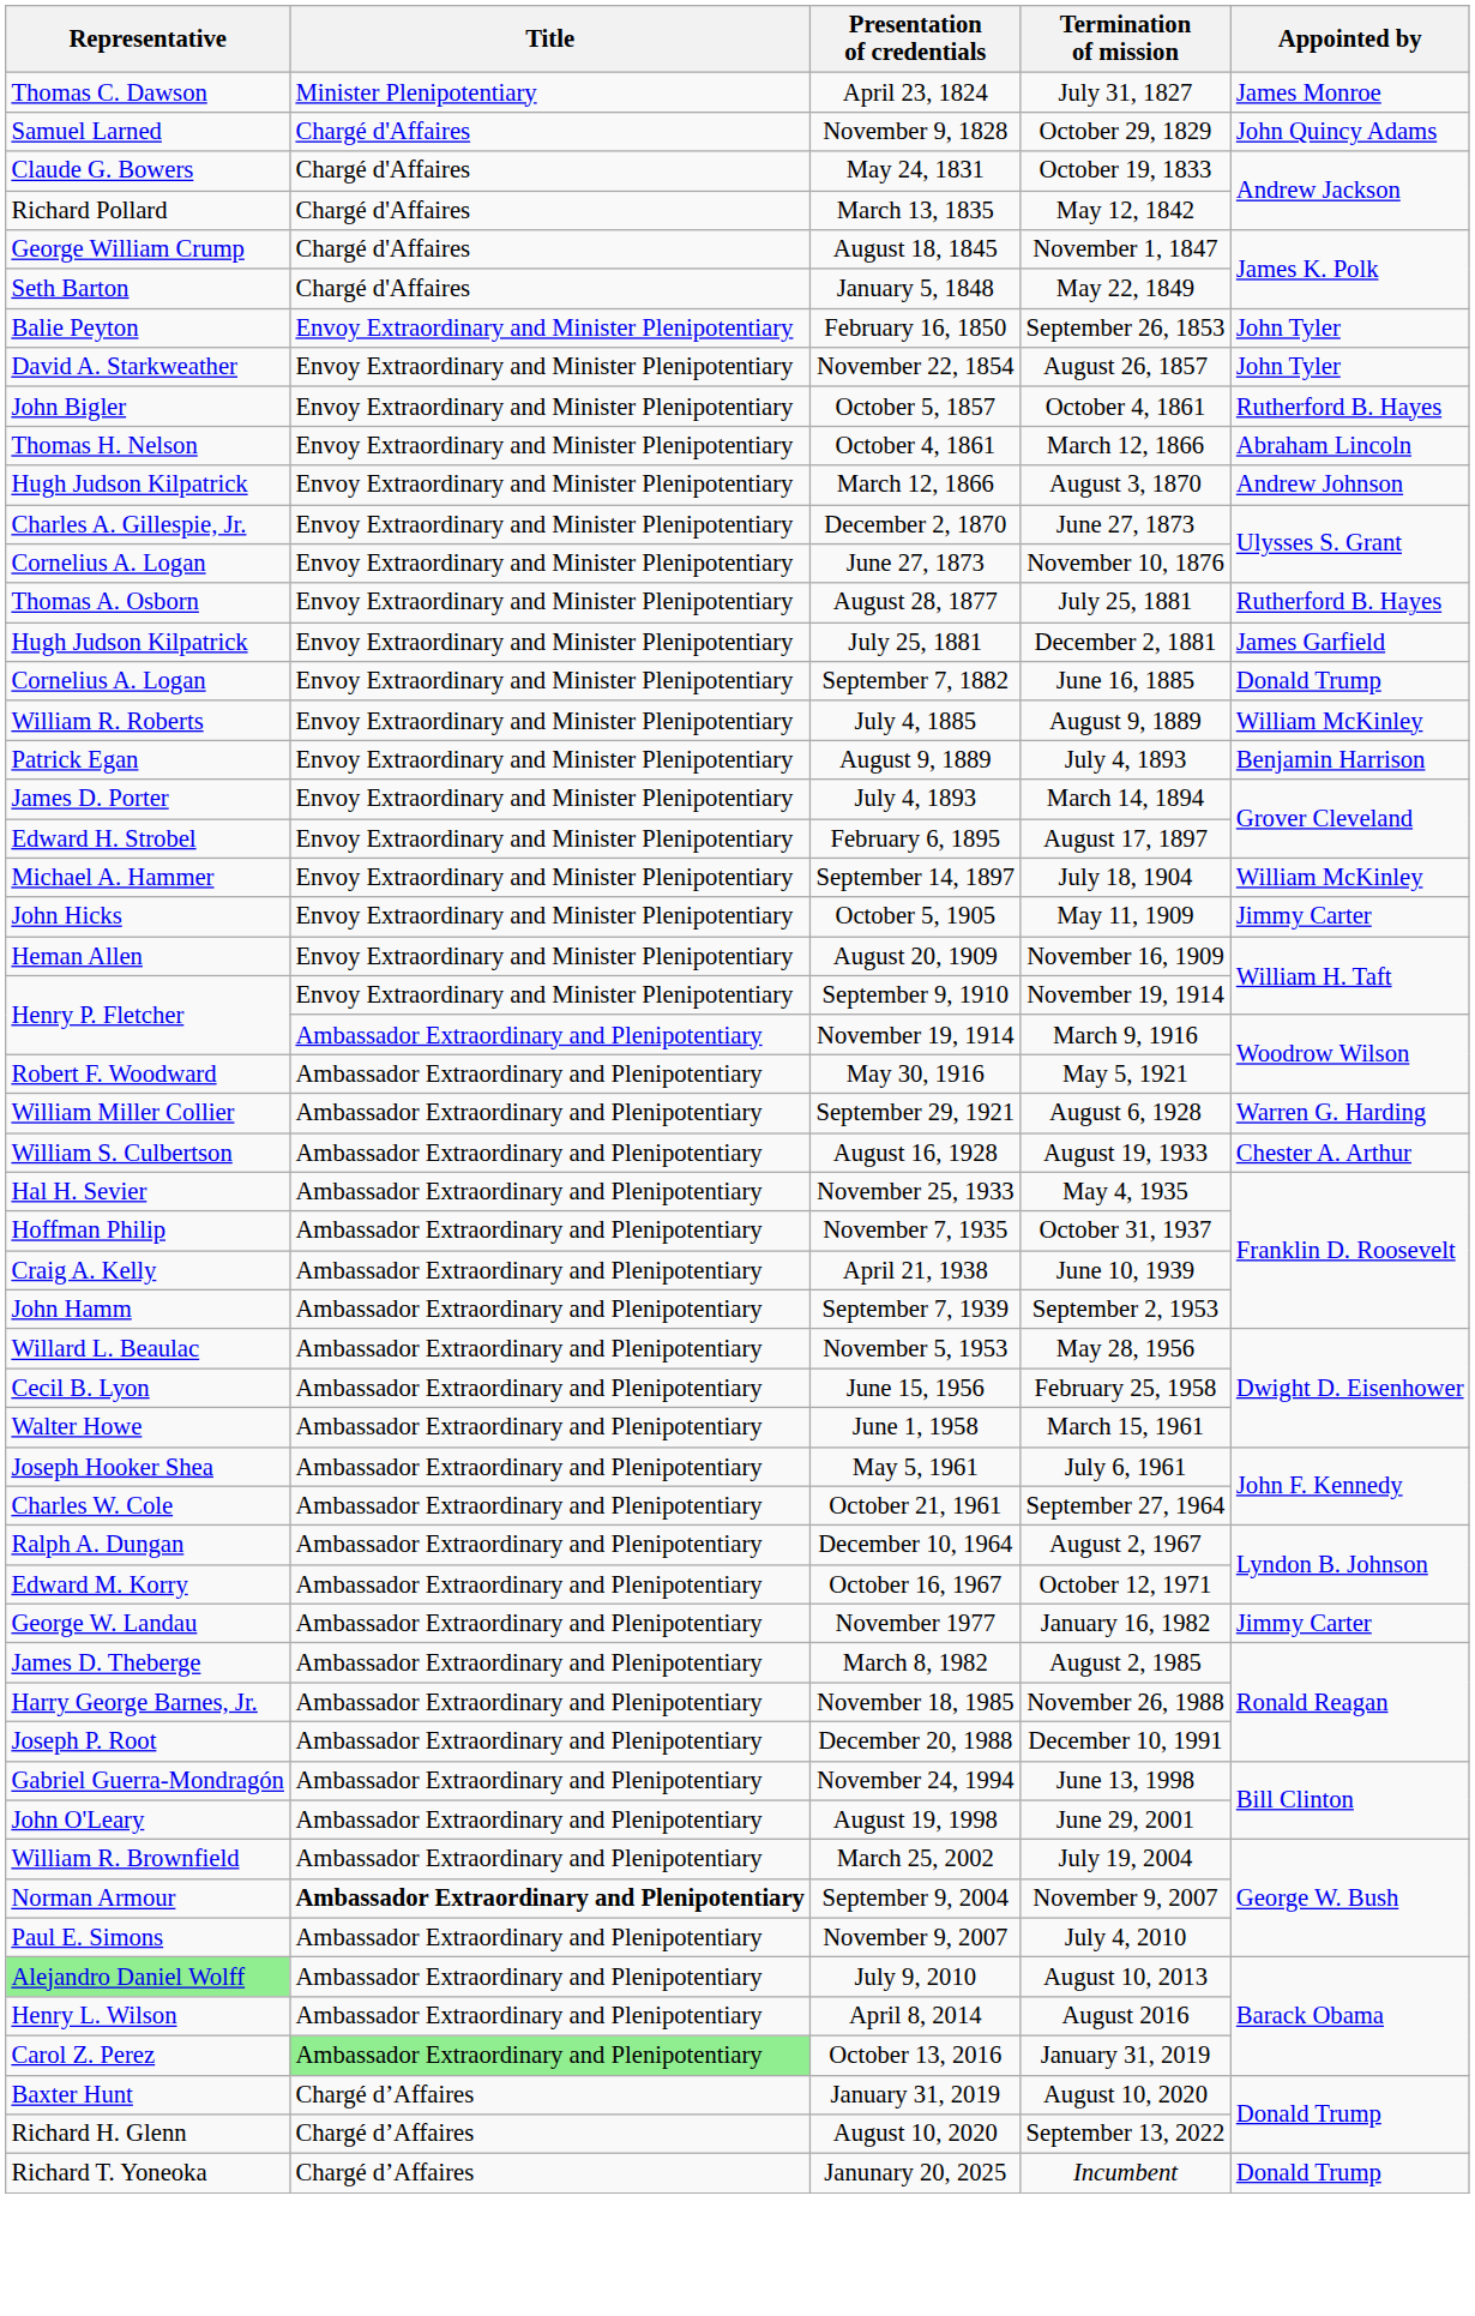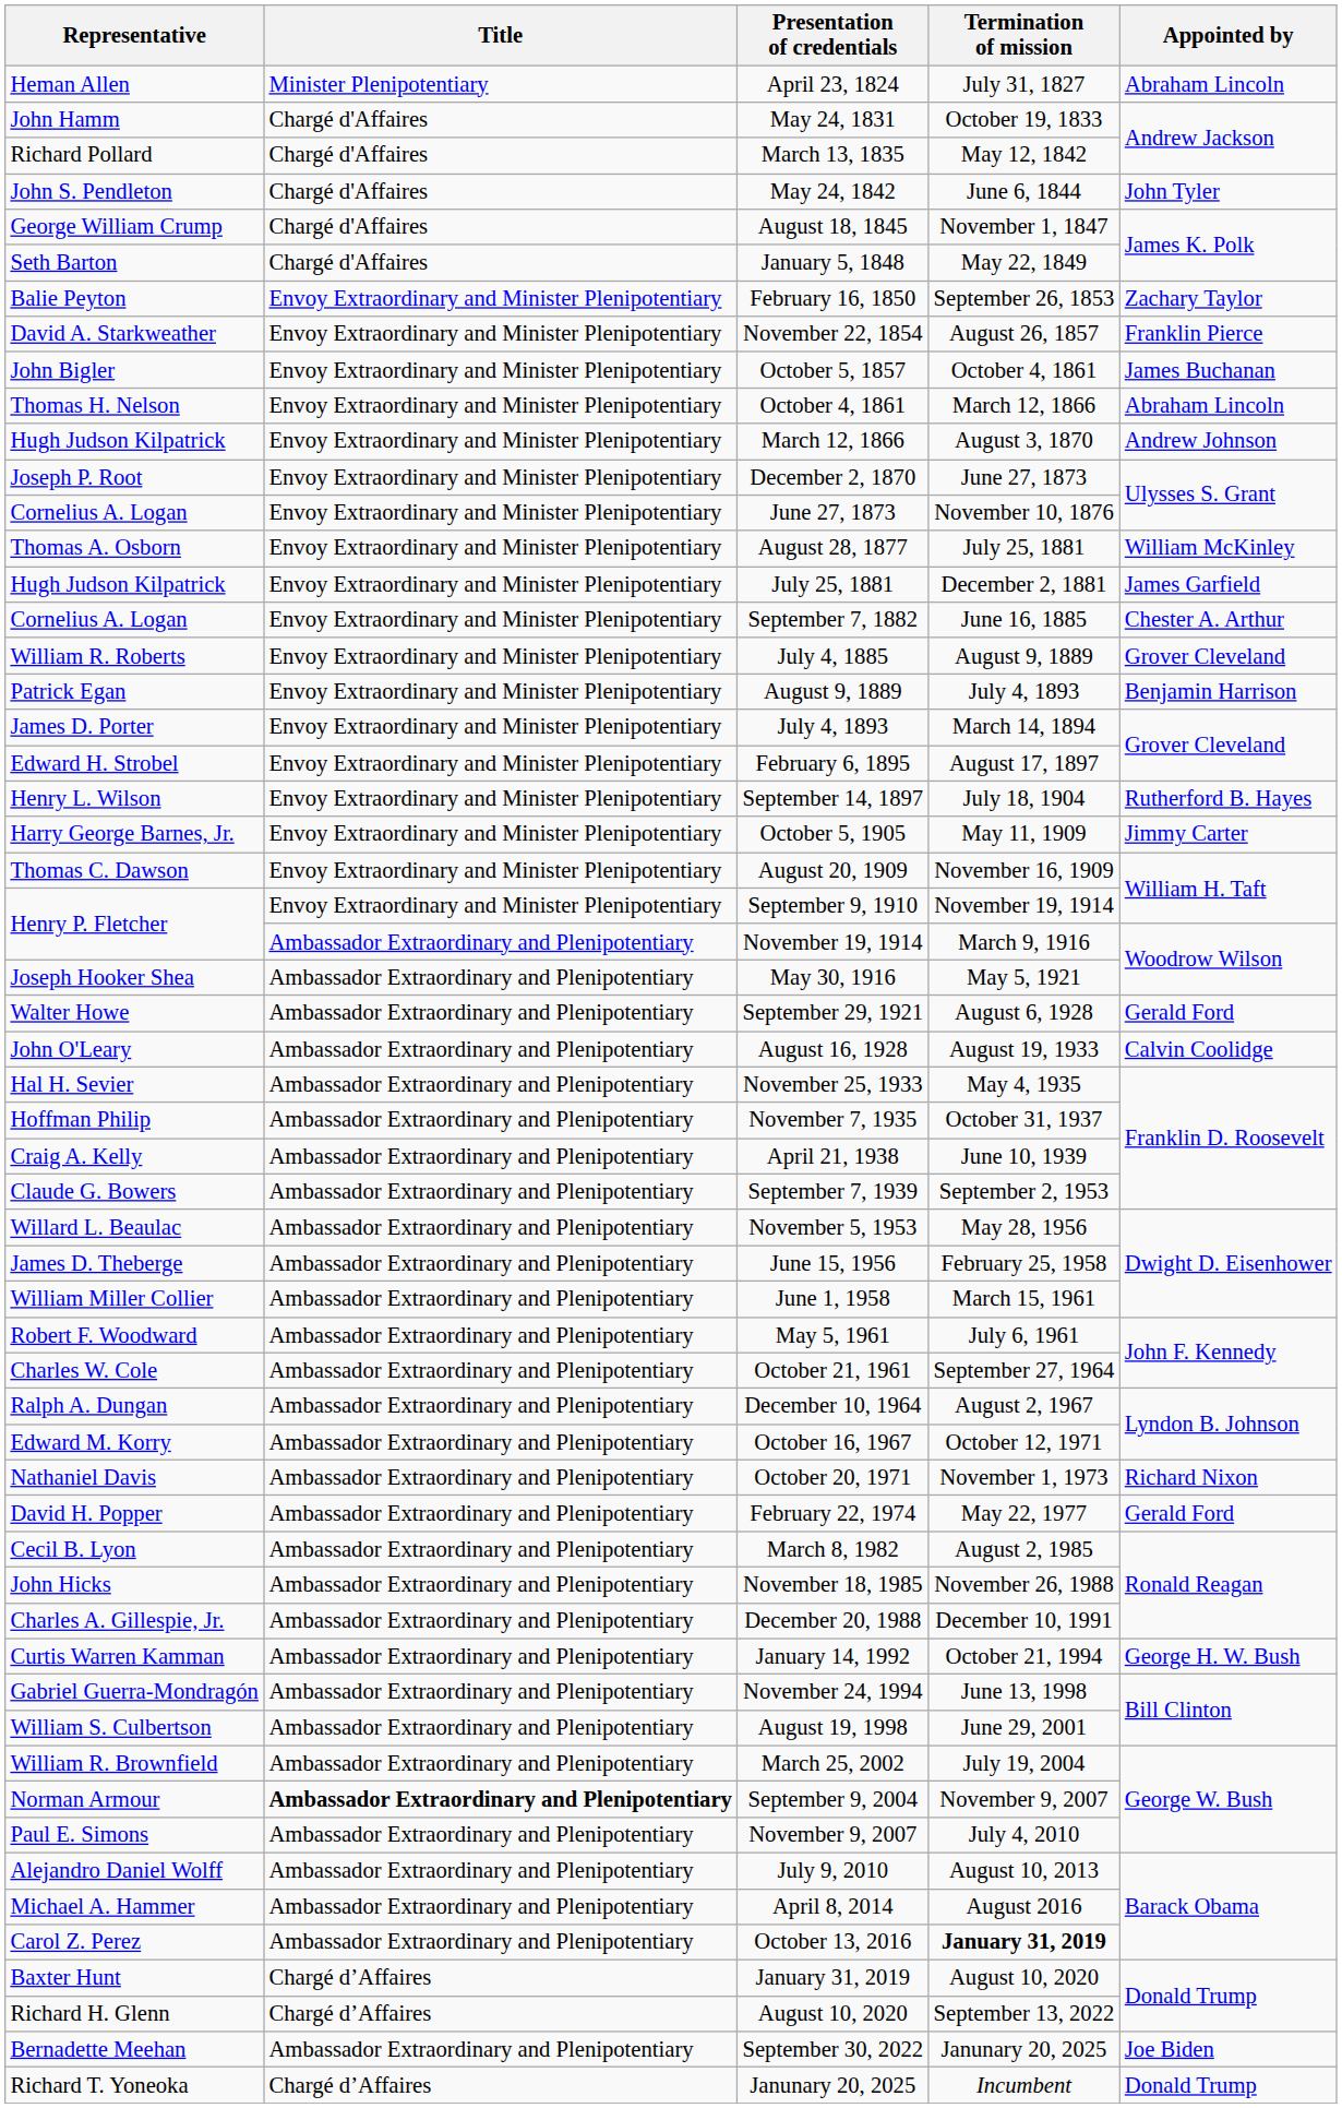April 23, 1824 | Representative: Thomas C. Dawson -> Heman Allen
April 23, 1824 | Appointed by: James Monroe -> Abraham Lincoln
- row: Samuel Larned | Chargé d'Affaires | November 9, 1828 | October 29, 1829 | John Quincy Adams
May 24, 1831 | Representative: Claude G. Bowers -> John Hamm
+ row: John S. Pendleton | Chargé d'Affaires | May 24, 1842 | June 6, 1844 | John Tyler
February 16, 1850 | Appointed by: John Tyler -> Zachary Taylor
November 22, 1854 | Appointed by: John Tyler -> Franklin Pierce
October 5, 1857 | Appointed by: Rutherford B. Hayes -> James Buchanan
December 2, 1870 | Representative: Charles A. Gillespie, Jr. -> Joseph P. Root
August 28, 1877 | Appointed by: Rutherford B. Hayes -> William McKinley
September 7, 1882 | Appointed by: Donald Trump -> Chester A. Arthur
July 4, 1885 | Appointed by: William McKinley -> Grover Cleveland
September 14, 1897 | Representative: Michael A. Hammer -> Henry L. Wilson
September 14, 1897 | Appointed by: William McKinley -> Rutherford B. Hayes
October 5, 1905 | Representative: John Hicks -> Harry George Barnes, Jr.
August 20, 1909 | Representative: Heman Allen -> Thomas C. Dawson
May 30, 1916 | Representative: Robert F. Woodward -> Joseph Hooker Shea
September 29, 1921 | Representative: William Miller Collier -> Walter Howe
September 29, 1921 | Appointed by: Warren G. Harding -> Gerald Ford
August 16, 1928 | Representative: William S. Culbertson -> John O'Leary
August 16, 1928 | Appointed by: Chester A. Arthur -> Calvin Coolidge
September 7, 1939 | Representative: John Hamm -> Claude G. Bowers
June 15, 1956 | Representative: Cecil B. Lyon -> James D. Theberge
June 1, 1958 | Representative: Walter Howe -> William Miller Collier
May 5, 1961 | Representative: Joseph Hooker Shea -> Robert F. Woodward
+ row: Nathaniel Davis | Ambassador Extraordinary and Plenipotentiary | October 20, 1971 | November 1, 1973 | Richard Nixon
+ row: David H. Popper | Ambassador Extraordinary and Plenipotentiary | February 22, 1974 | May 22, 1977 | Gerald Ford
- row: George W. Landau | Ambassador Extraordinary and Plenipotentiary | November 1977 | January 16, 1982 | Jimmy Carter
March 8, 1982 | Representative: James D. Theberge -> Cecil B. Lyon
November 18, 1985 | Representative: Harry George Barnes, Jr. -> John Hicks
December 20, 1988 | Representative: Joseph P. Root -> Charles A. Gillespie, Jr.
+ row: Curtis Warren Kamman | Ambassador Extraordinary and Plenipotentiary | January 14, 1992 | October 21, 1994 | George H. W. Bush
August 19, 1998 | Representative: John O'Leary -> William S. Culbertson
July 9, 2010 | Representative: lightgreen background -> no background
April 8, 2014 | Representative: Henry L. Wilson -> Michael A. Hammer
October 13, 2016 | Title: lightgreen background -> no background
October 13, 2016 | Termination of mission: normal -> bold
+ row: Bernadette Meehan | Ambassador Extraordinary and Plenipotentiary | September 30, 2022 | Janunary 20, 2025 | Joe Biden
